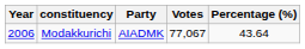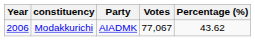Modakkurichi | Percentage (%): 43.64 -> 43.62
